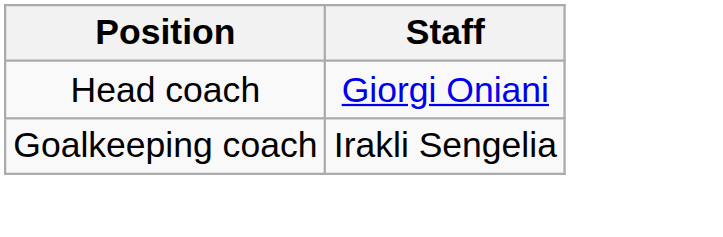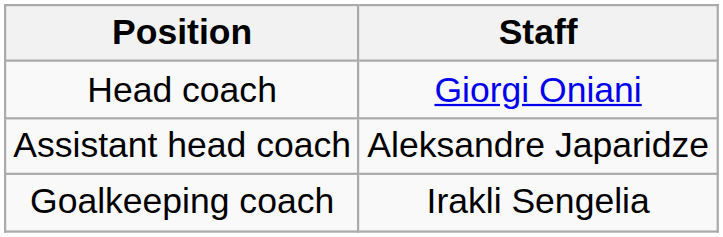+ row: Assistant head coach | Aleksandre Japaridze
